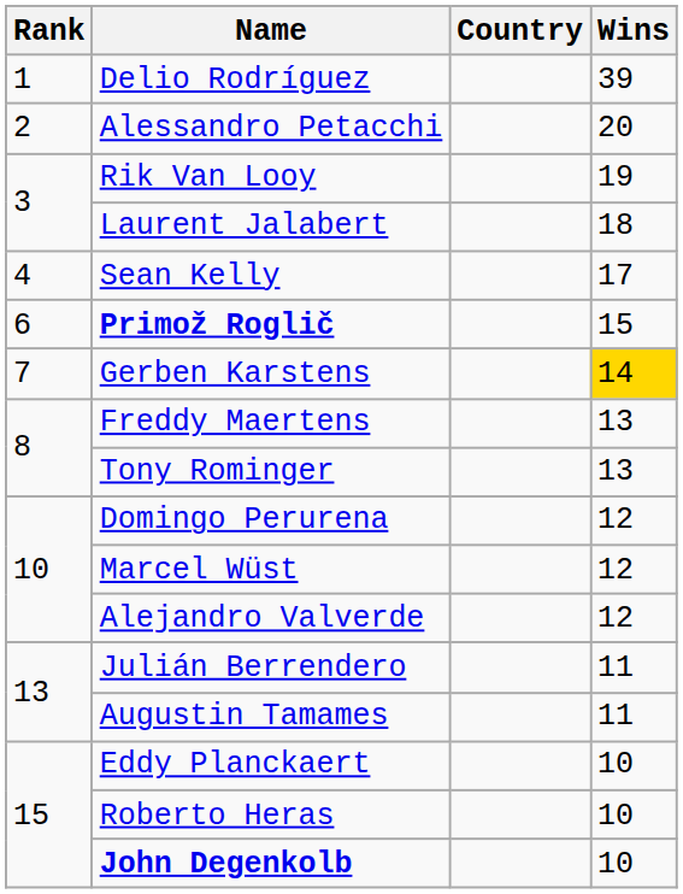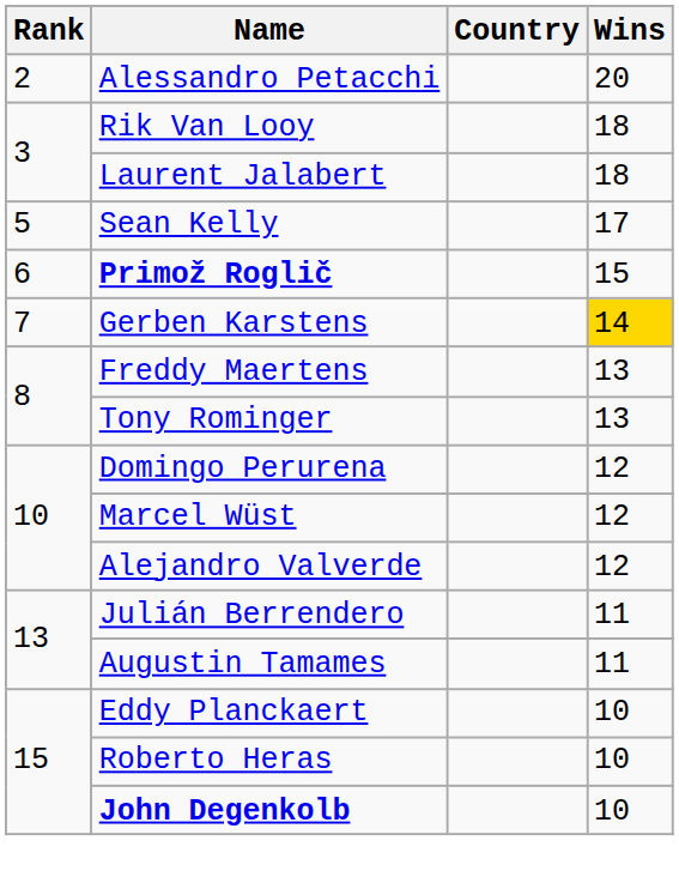- row: 1 | Delio Rodríguez | 39
Rik Van Looy | Wins: 19 -> 18
Sean Kelly | Rank: 4 -> 5
